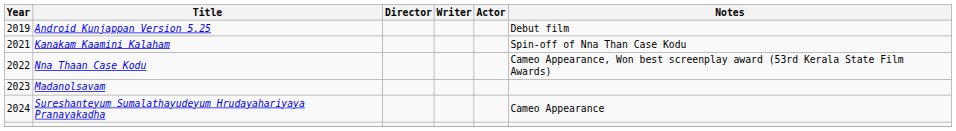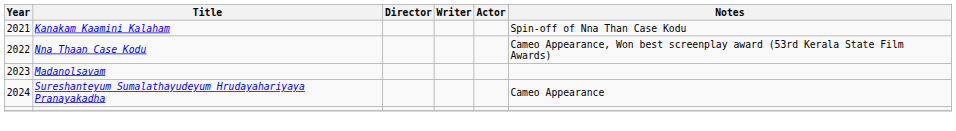- row: 2019 | Android Kunjappan Version 5.25 | Debut film
